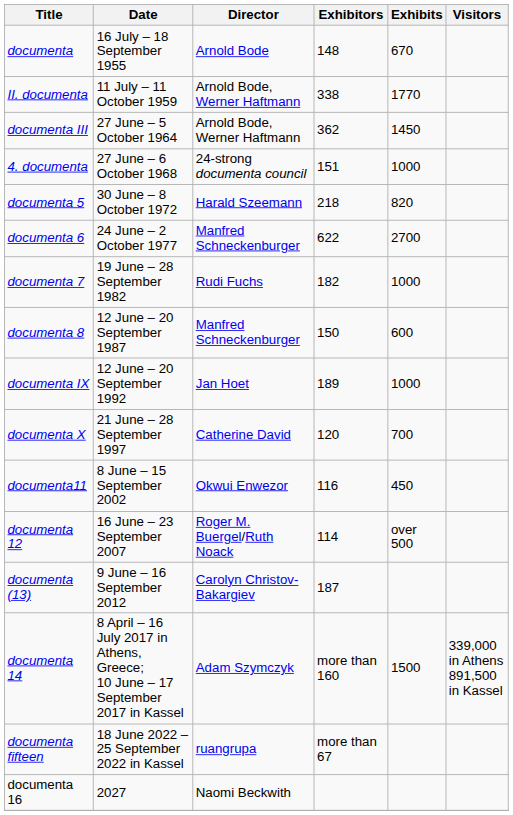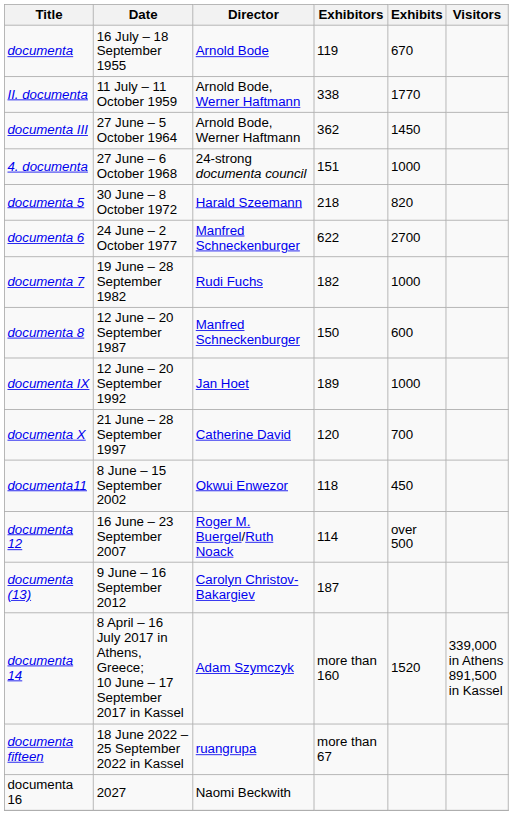documenta | Exhibitors: 148 -> 119
documenta11 | Exhibitors: 116 -> 118
documenta 14 | Exhibits: 1500 -> 1520
